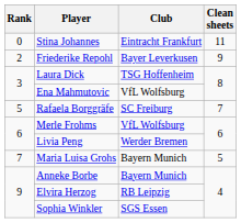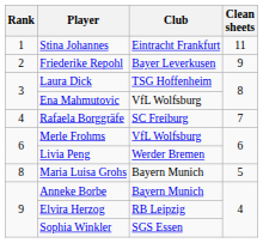Stina Johannes | Rank: 0 -> 1
Rafaela Borggräfe | Rank: 5 -> 4
Maria Luisa Grohs | Rank: 7 -> 8
